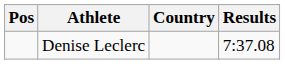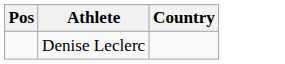- column: Results | 7:37.08
